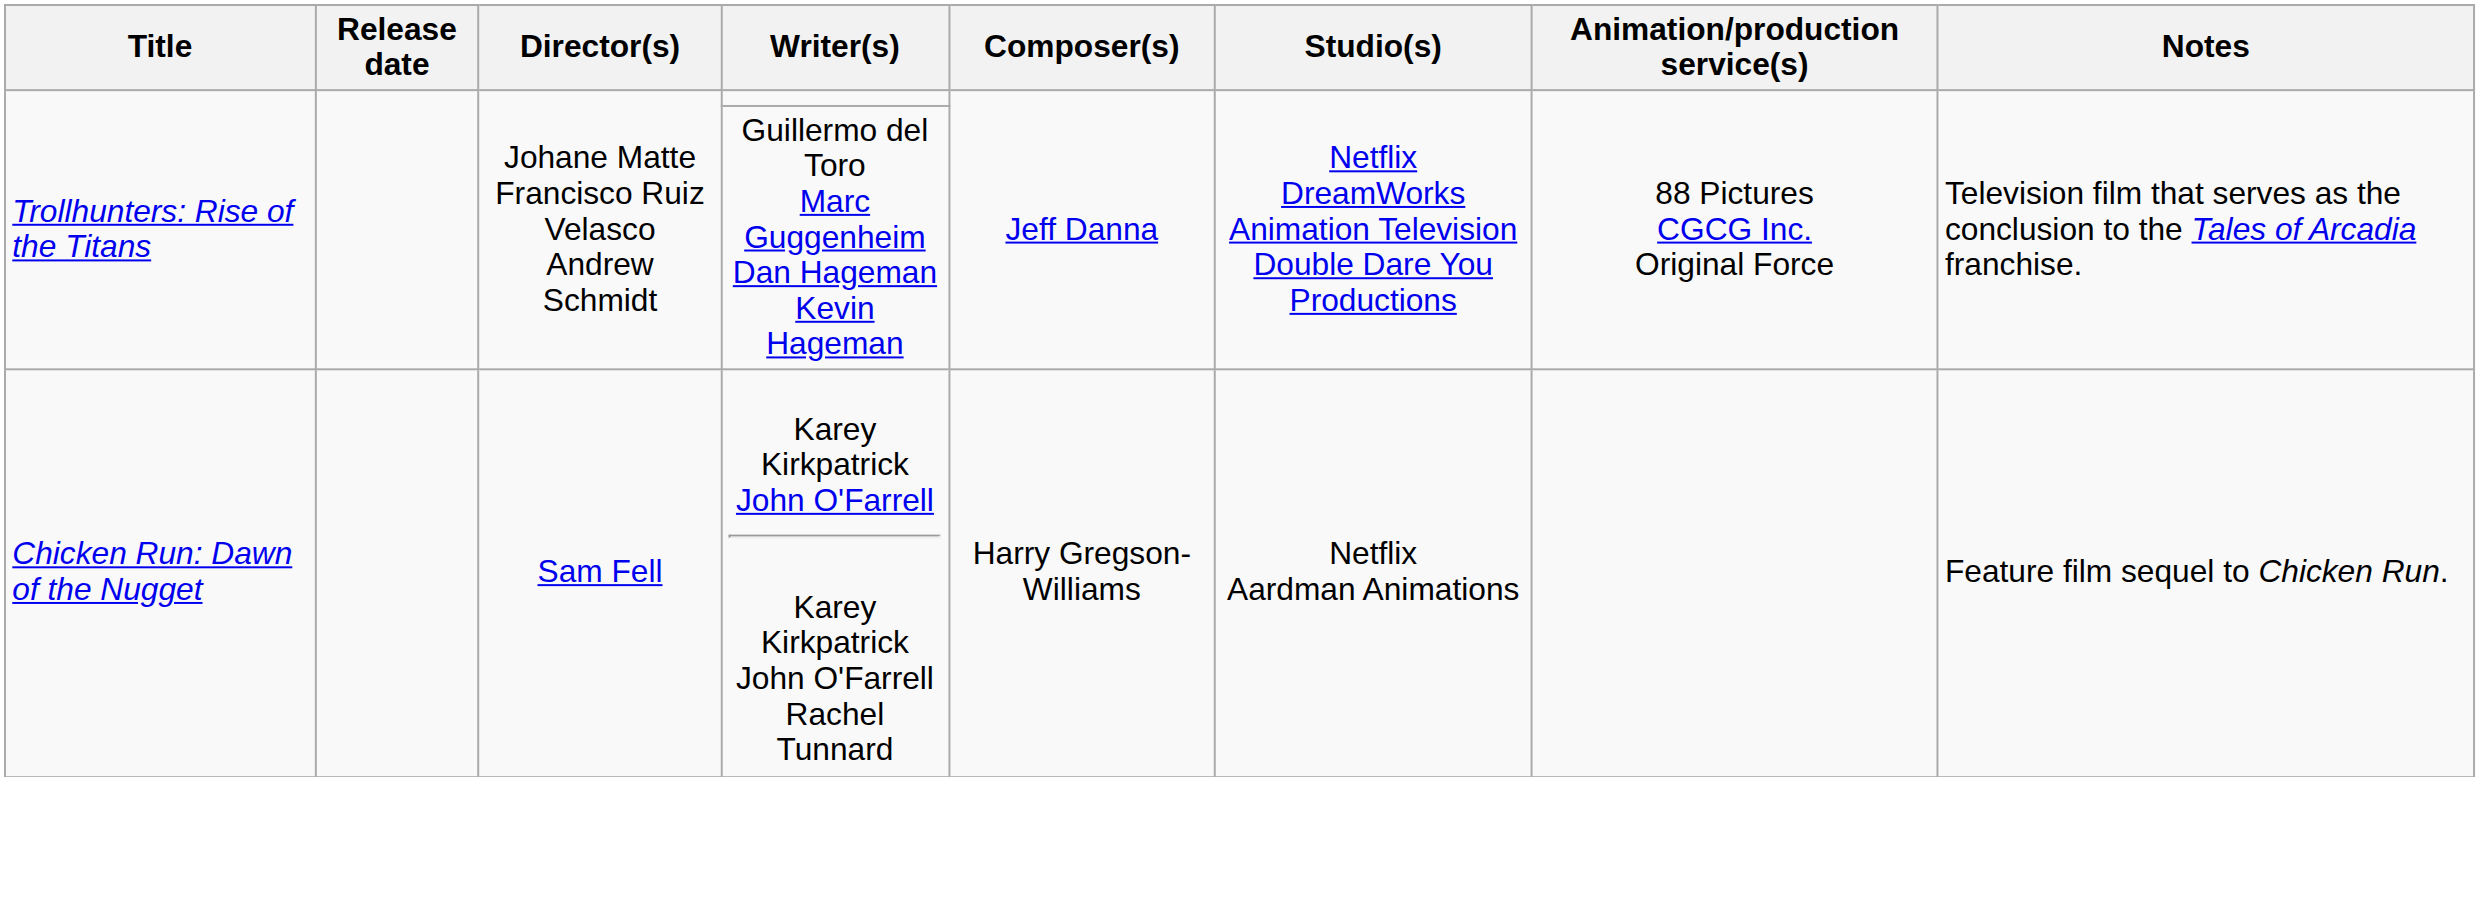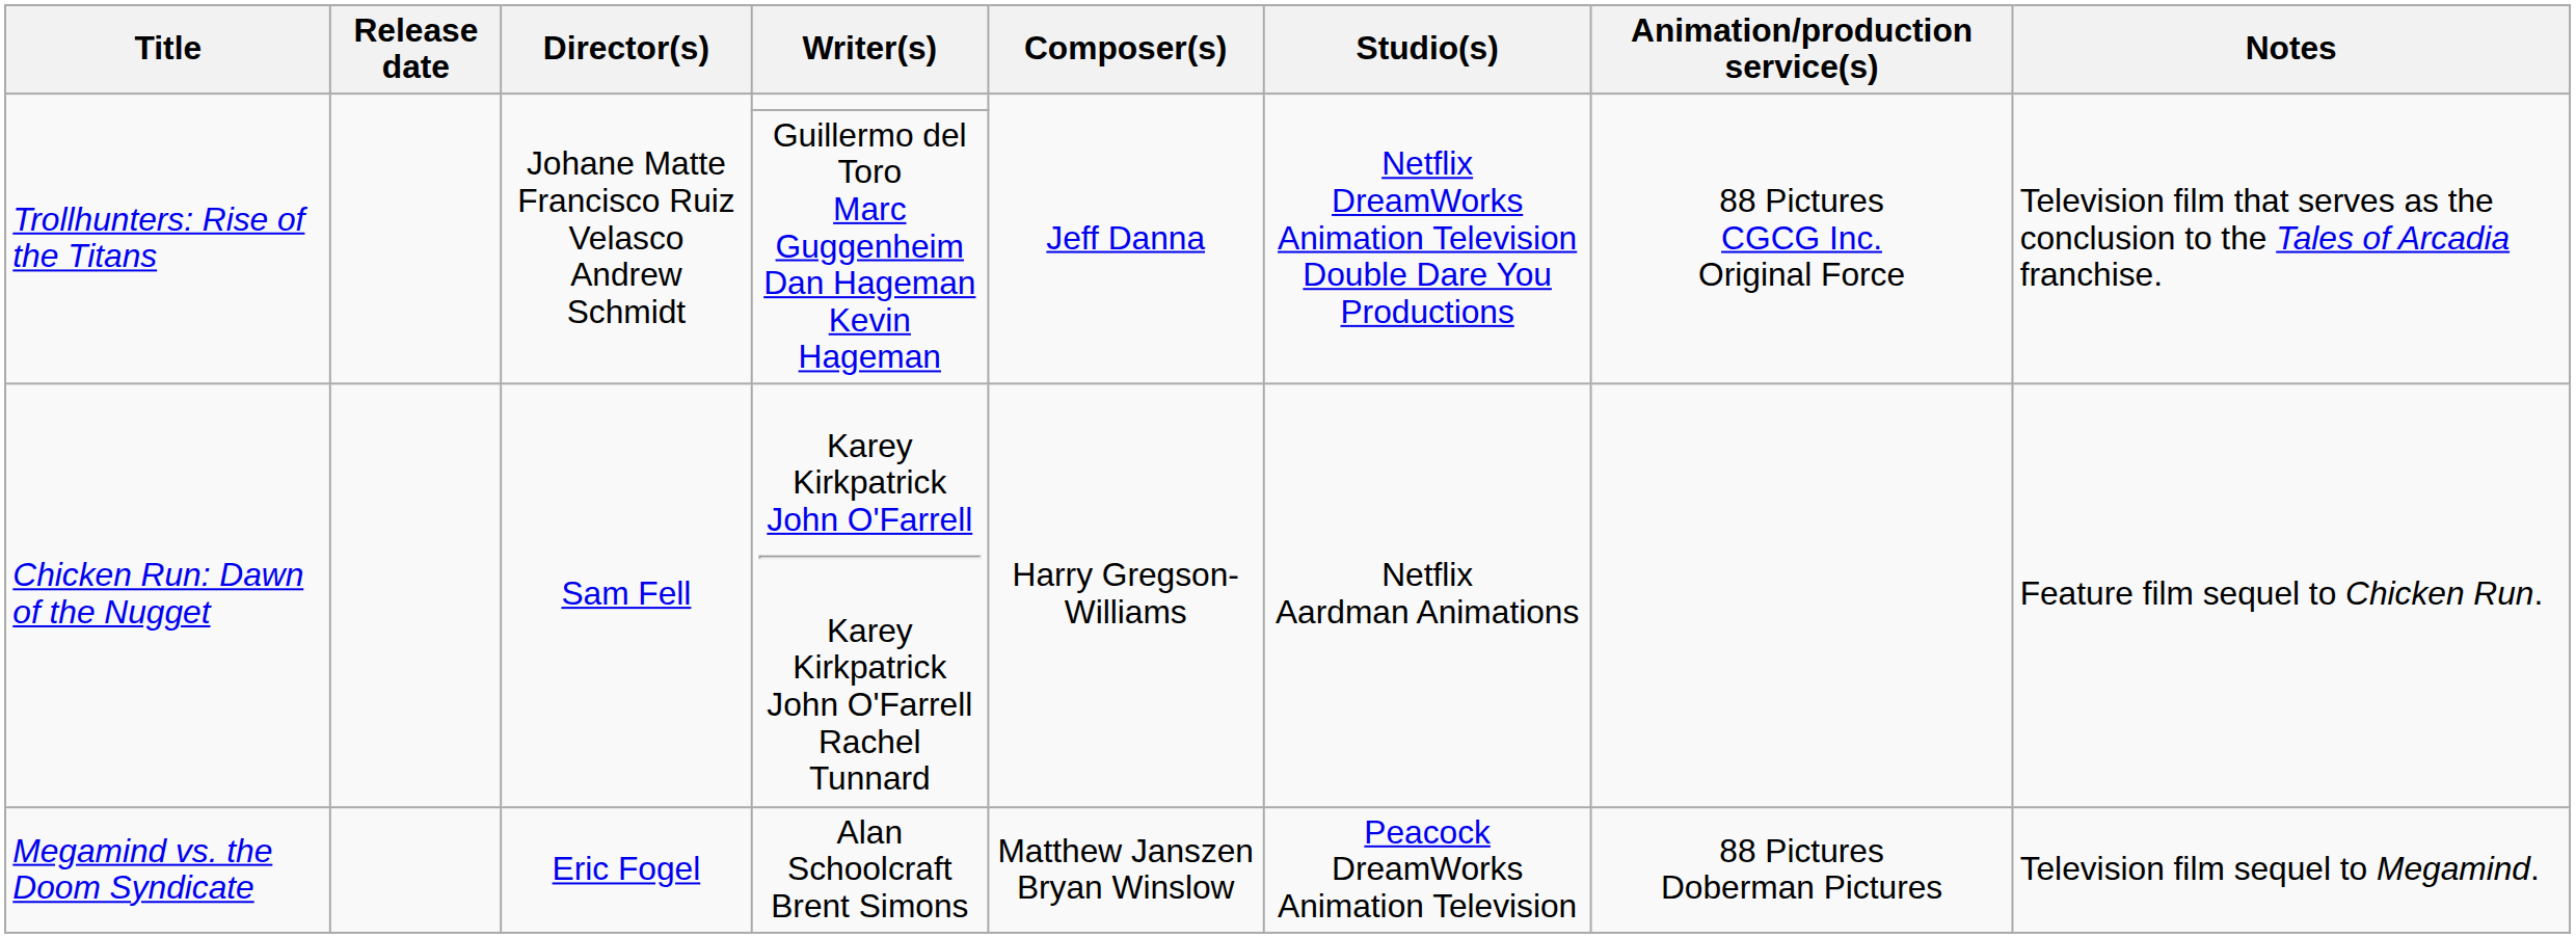+ row: Megamind vs. the Doom Syndicate | Eric Fogel | Alan Schoolcraft Brent Simons | Matthew Janszen Bryan Winslow | Peacock DreamWorks Animation Television | 88 Pictures Doberman Pictures | Television film sequel to Megamind.
